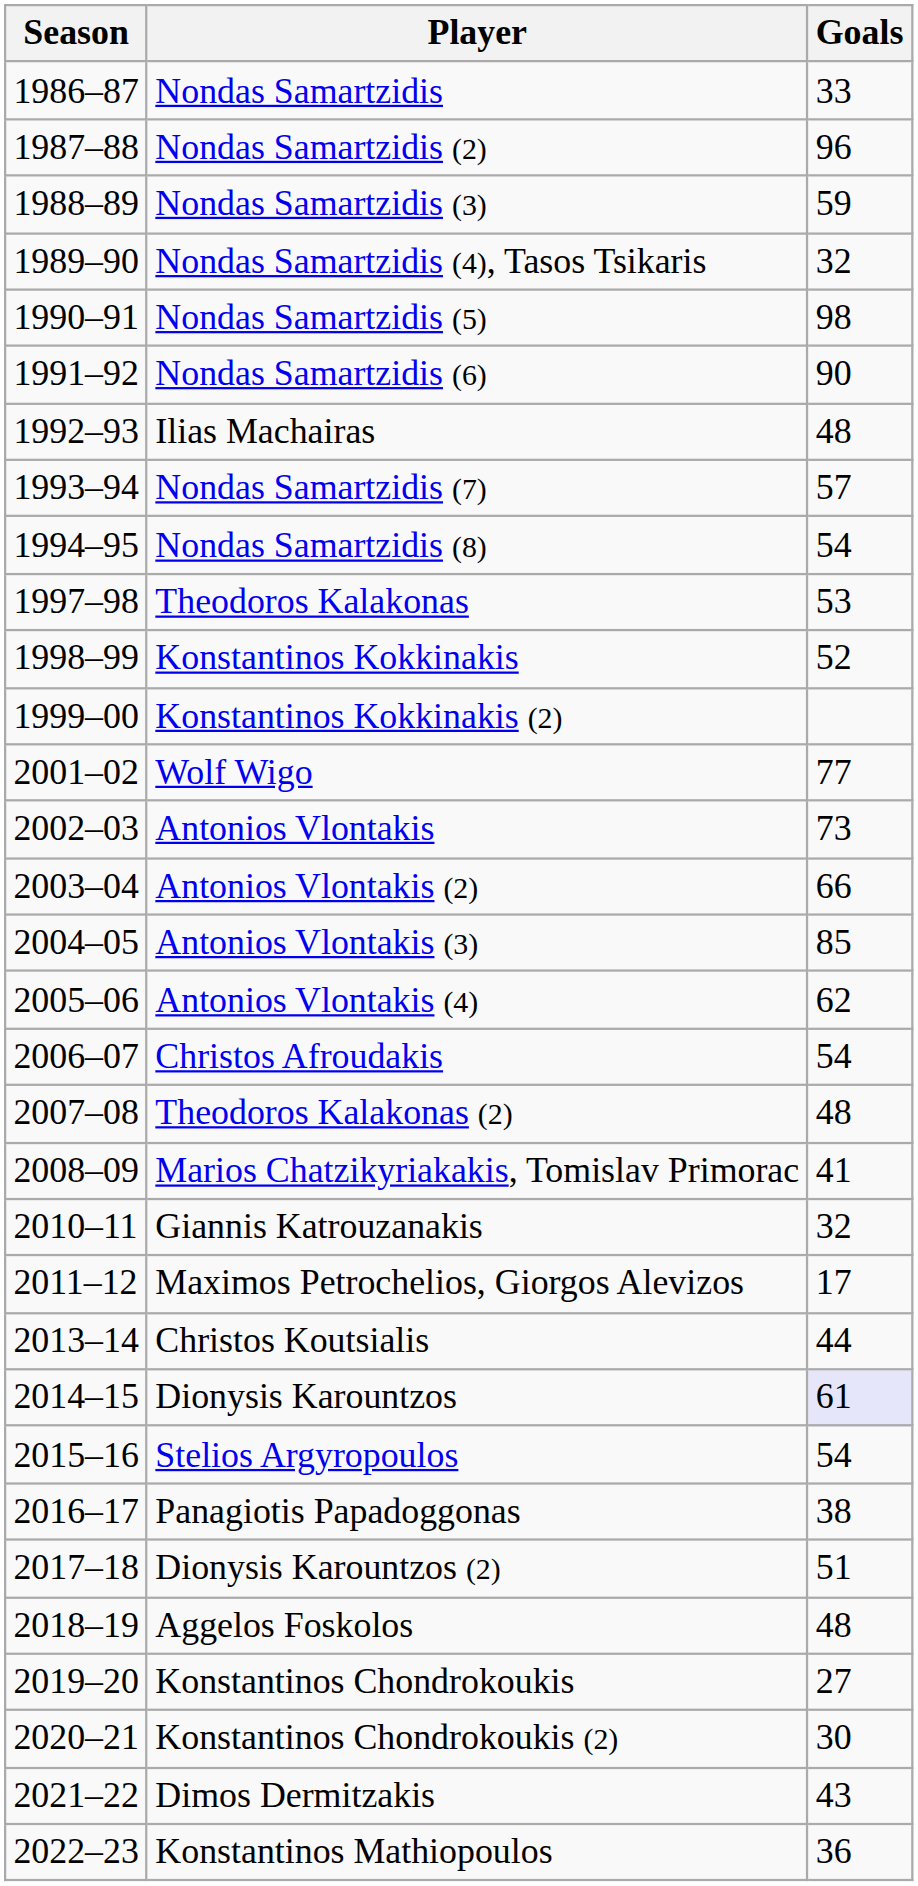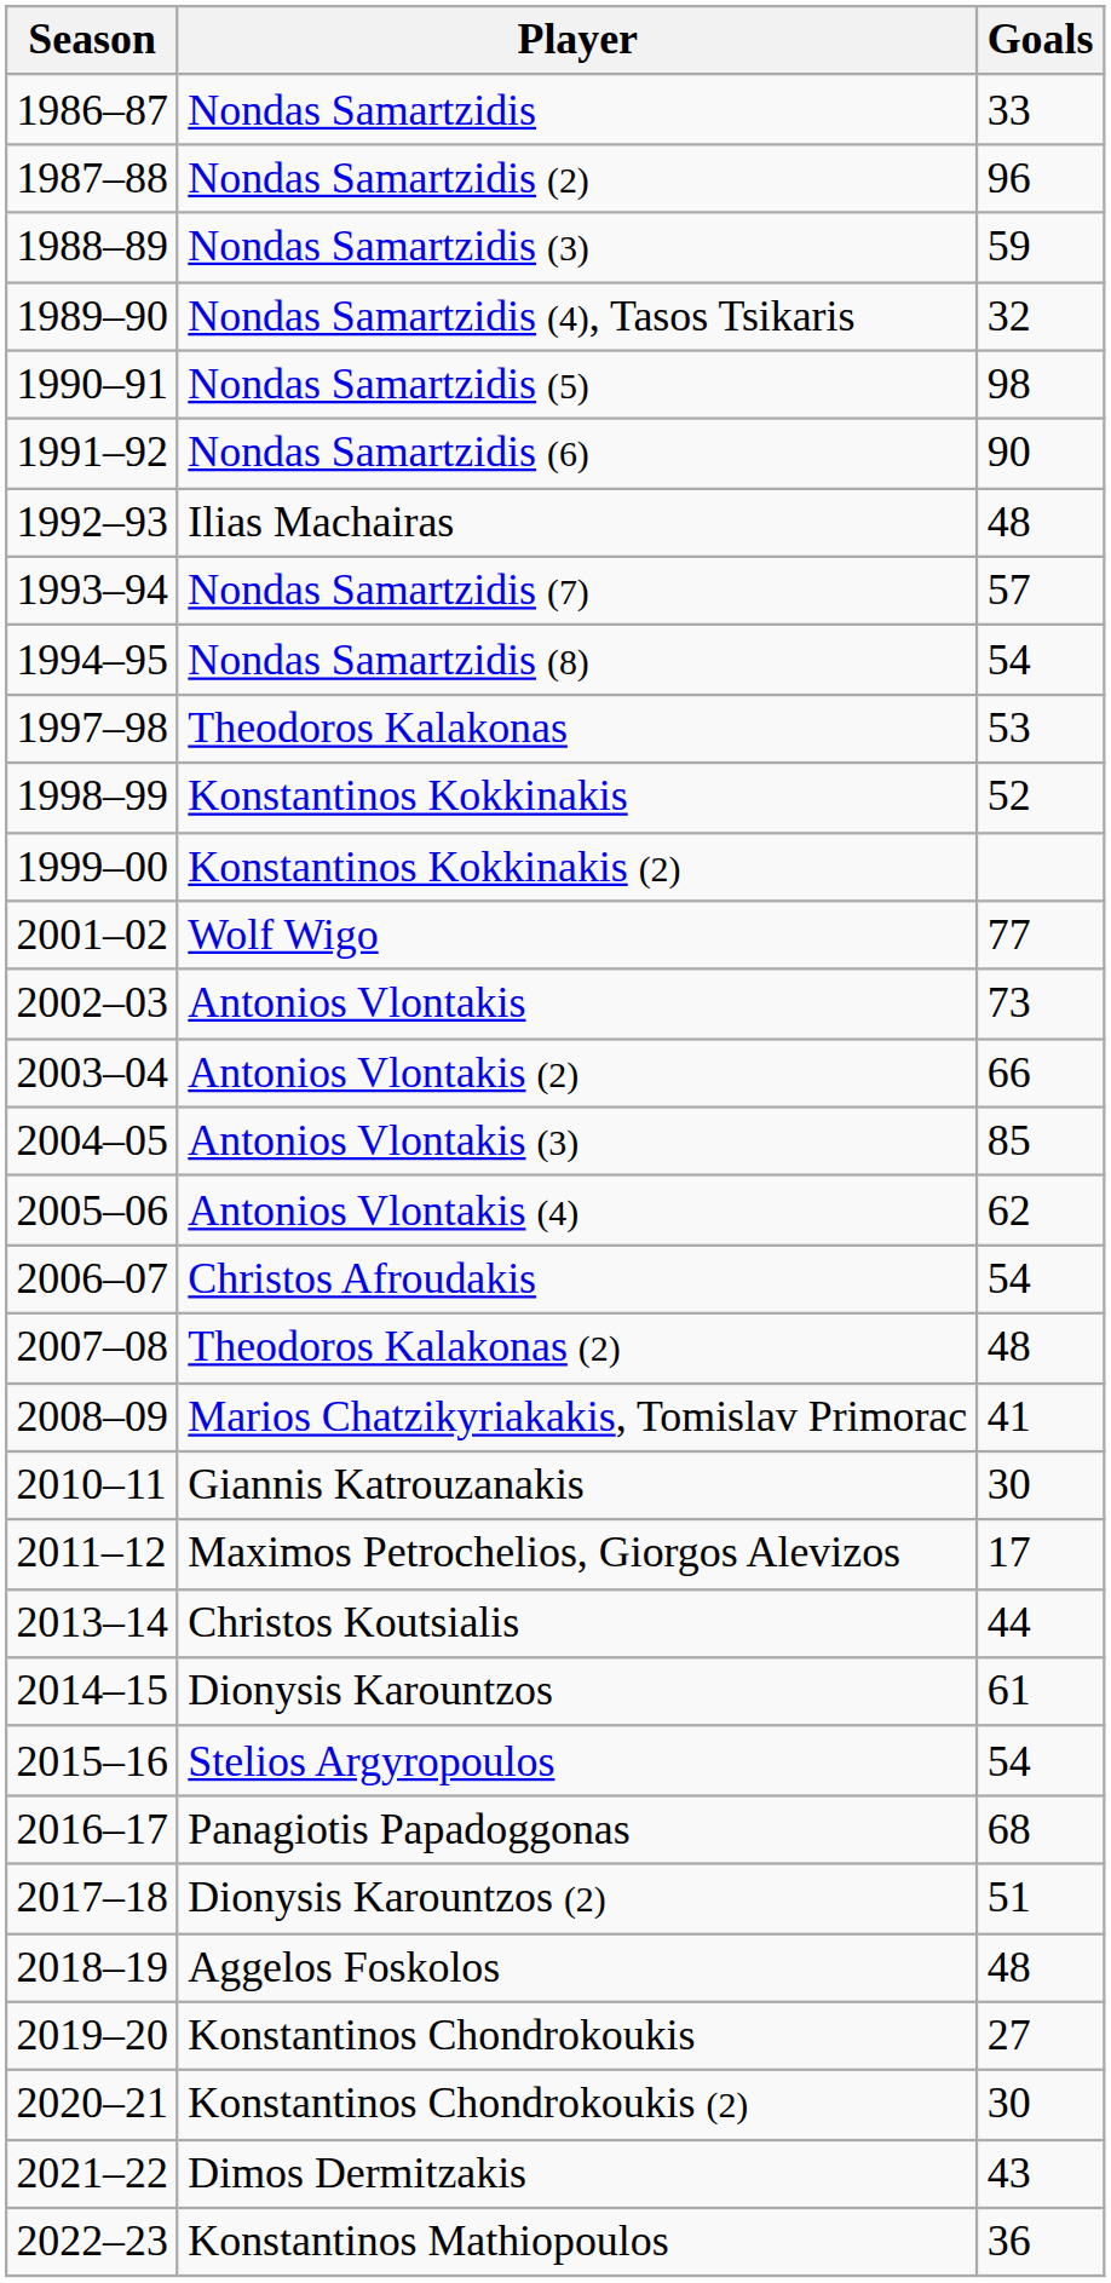Giannis Katrouzanakis | Goals: 32 -> 30
Dionysis Karountzos | Goals: lavender background -> no background
Panagiotis Papadoggonas | Goals: 38 -> 68
